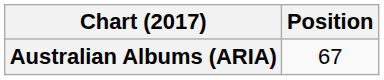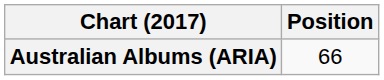Australian Albums (ARIA) | Position: 67 -> 66
